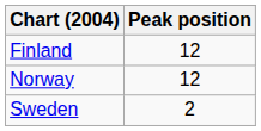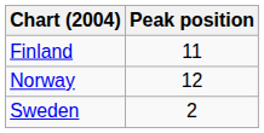Finland | Peak position: 12 -> 11
